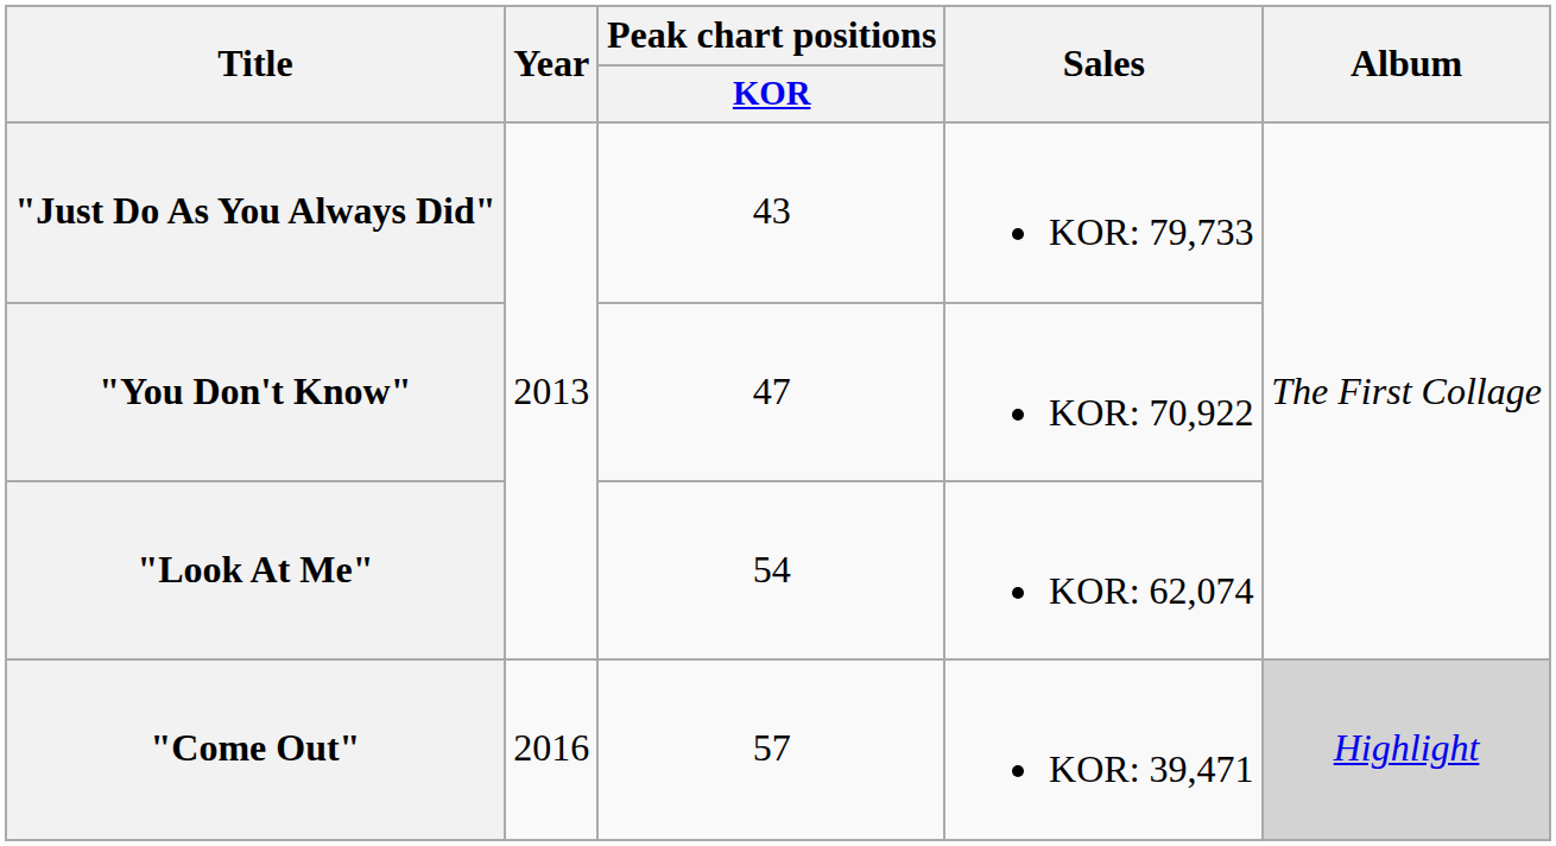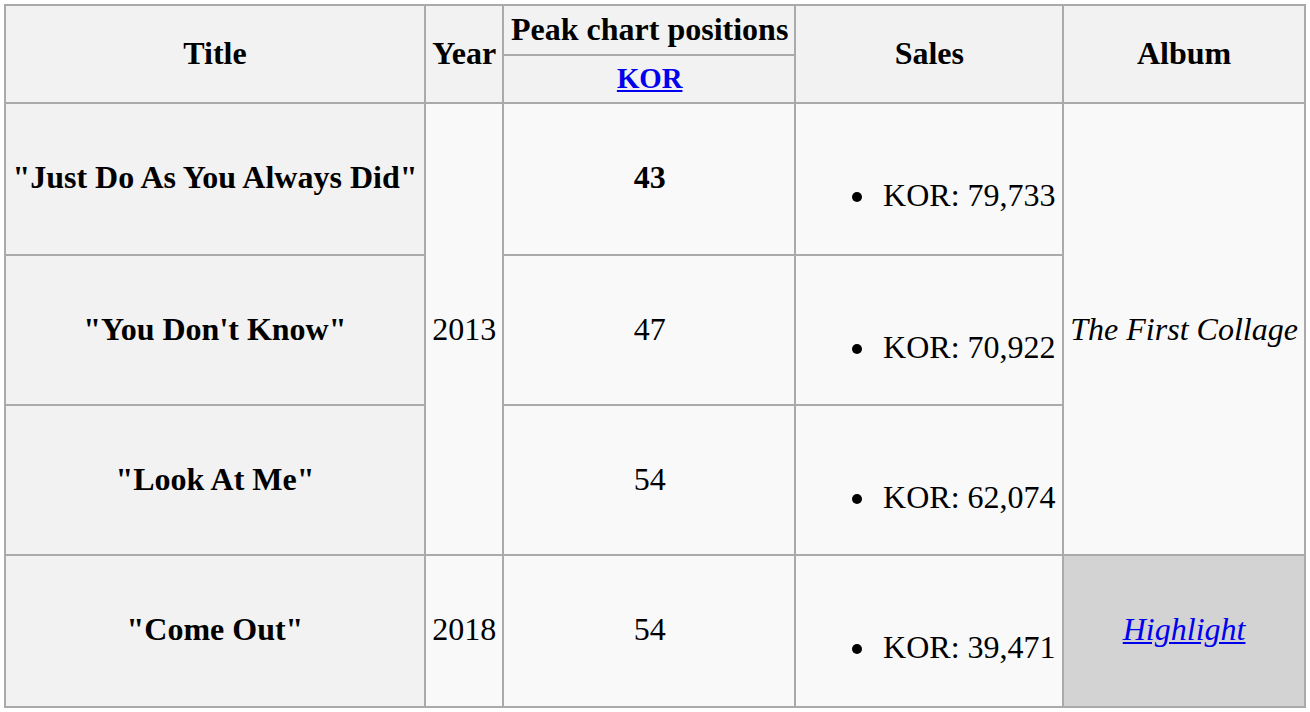"Just Do As You Always Did" | Peak chart positions / KOR: normal -> bold
"Come Out" | Year: 2016 -> 2018
"Come Out" | Peak chart positions / KOR: 57 -> 54
